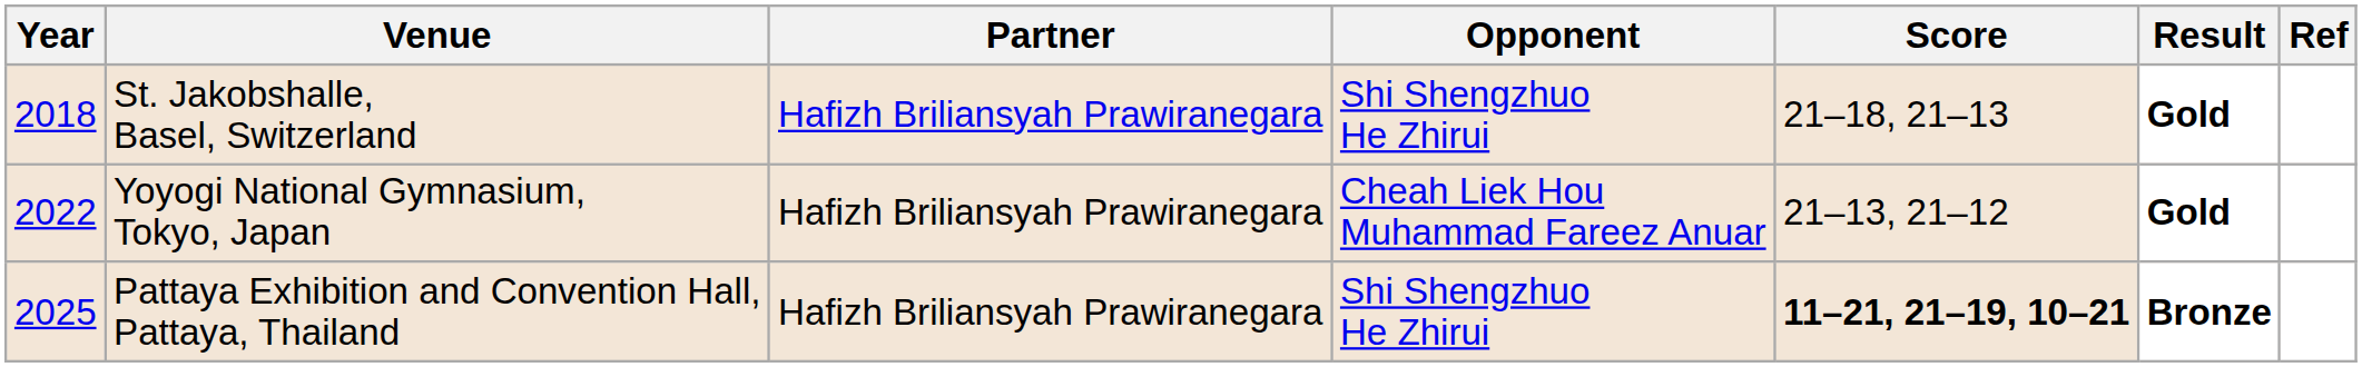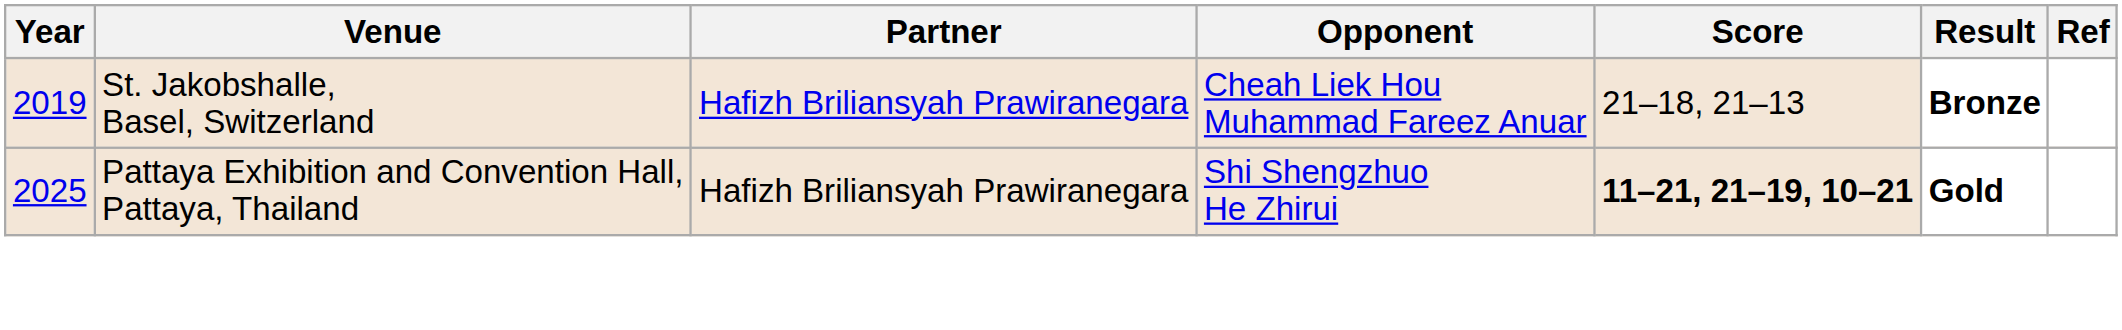St. Jakobshalle, Basel, Switzerland | Year: 2018 -> 2019
St. Jakobshalle, Basel, Switzerland | Opponent: Shi Shengzhuo He Zhirui -> Cheah Liek Hou Muhammad Fareez Anuar
St. Jakobshalle, Basel, Switzerland | Result: Gold -> Bronze
- row: 2022 | Yoyogi National Gymnasium, Tokyo, Japan | Hafizh Briliansyah Prawiranegara | Cheah Liek Hou Muhammad Fareez Anuar | 21–13, 21–12 | Gold
Pattaya Exhibition and Convention Hall, Pattaya, Thailand | Result: Bronze -> Gold
